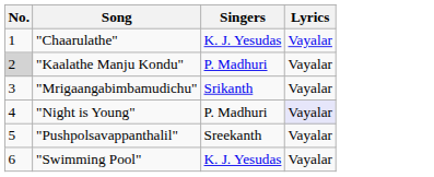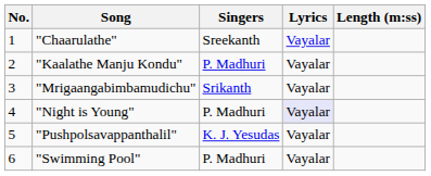+ column: Length (m:ss)
"Chaarulathe" | Singers: K. J. Yesudas -> Sreekanth
"Kaalathe Manju Kondu" | No.: lightgrey background -> no background
"Pushpolsavappanthalil" | Singers: Sreekanth -> K. J. Yesudas
"Swimming Pool" | Singers: K. J. Yesudas -> P. Madhuri
